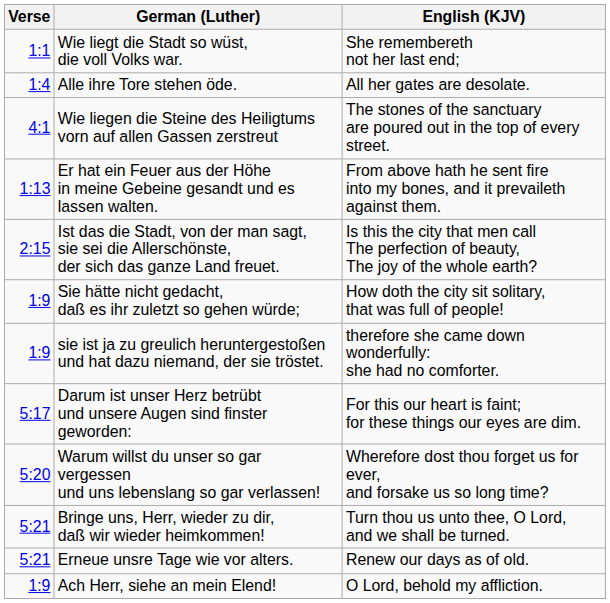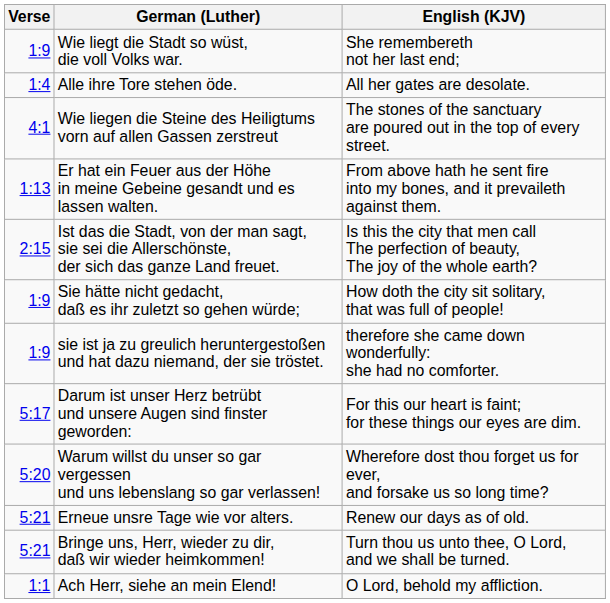Wie liegt die Stadt so wüst, die voll Volks war. | Verse: 1:1 -> 1:9
rows swapped: Bringe uns, Herr, wieder zu dir, daß wir wieder heimkommen! <-> Erneue unsre Tage wie vor alters.
Ach Herr, siehe an mein Elend! | Verse: 1:9 -> 1:1
